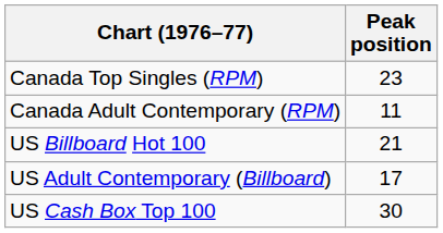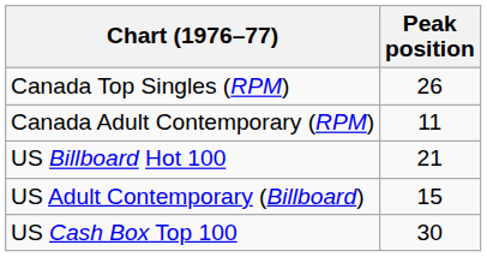Canada Top Singles (RPM) | Peak position: 23 -> 26
US Adult Contemporary (Billboard) | Peak position: 17 -> 15
